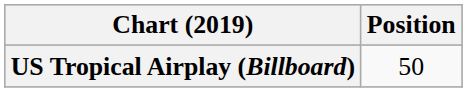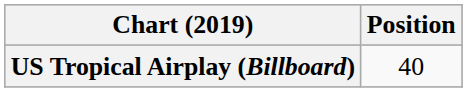US Tropical Airplay (Billboard) | Position: 50 -> 40
